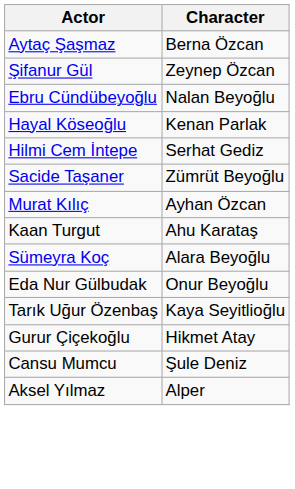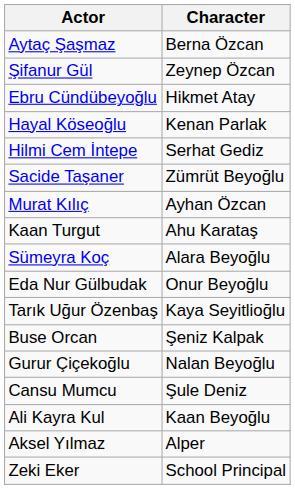Ebru Cündübeyoğlu | Character: Nalan Beyoğlu -> Hikmet Atay
+ row: Buse Orcan | Şeniz Kalpak
Gurur Çiçekoğlu | Character: Hikmet Atay -> Nalan Beyoğlu
+ row: Ali Kayra Kul | Kaan Beyoğlu
+ row: Zeki Eker | School Principal
